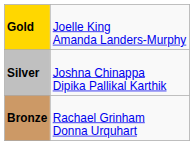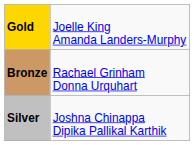rows swapped: Silver <-> Bronze
